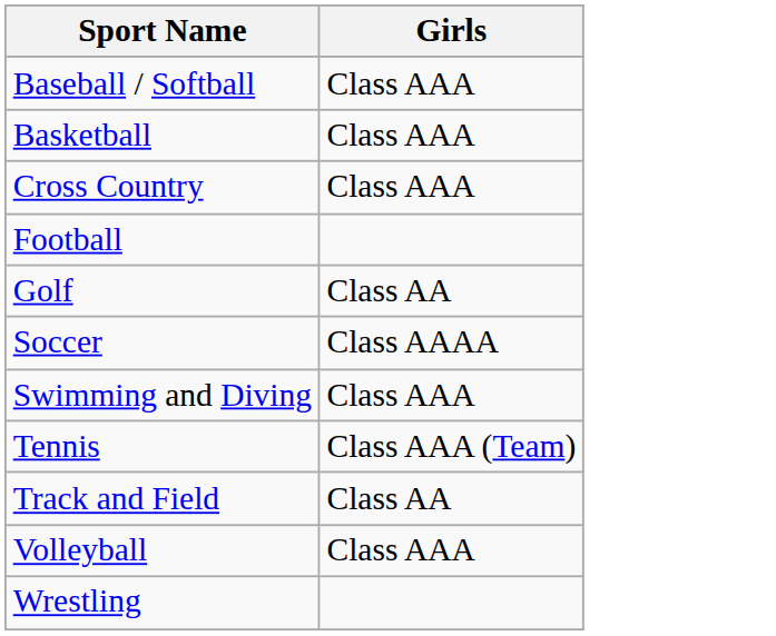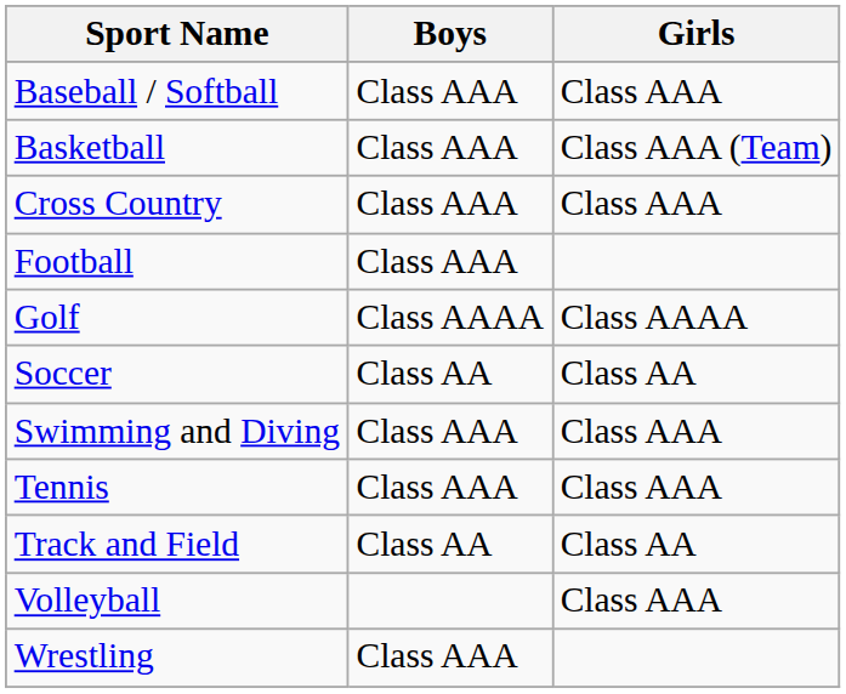+ column: Boys | Class AAA | Class AAA | Class AAA | Class AAA | Class AAAA | Class AA | Class AAA | Class AAA | Class AA | Class AAA
Basketball | Girls: Class AAA -> Class AAA (Team)
Golf | Girls: Class AA -> Class AAAA
Soccer | Girls: Class AAAA -> Class AA
Tennis | Girls: Class AAA (Team) -> Class AAA
